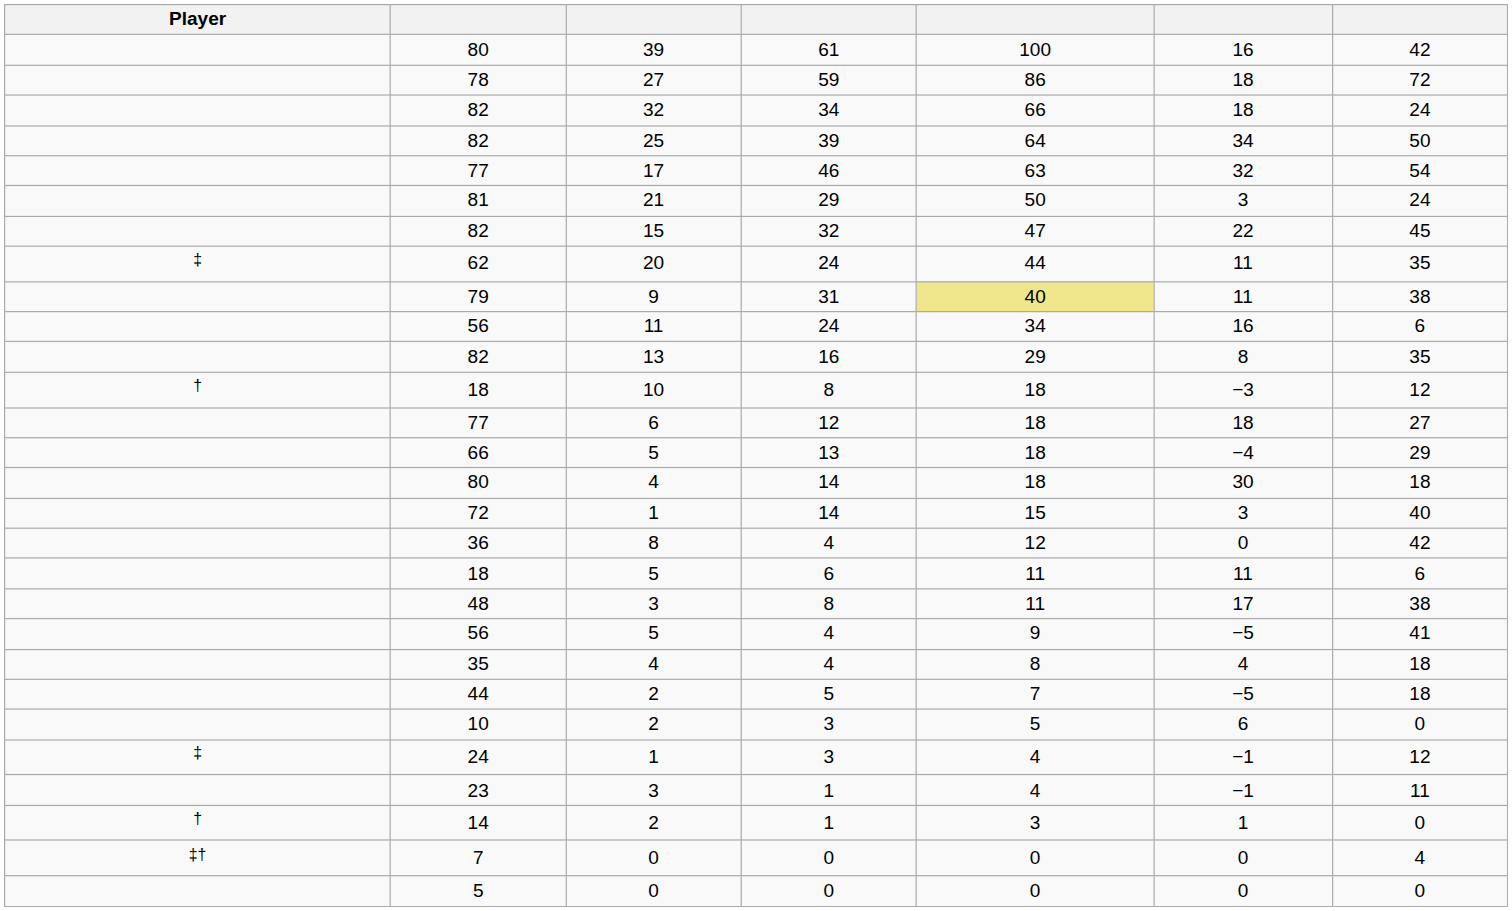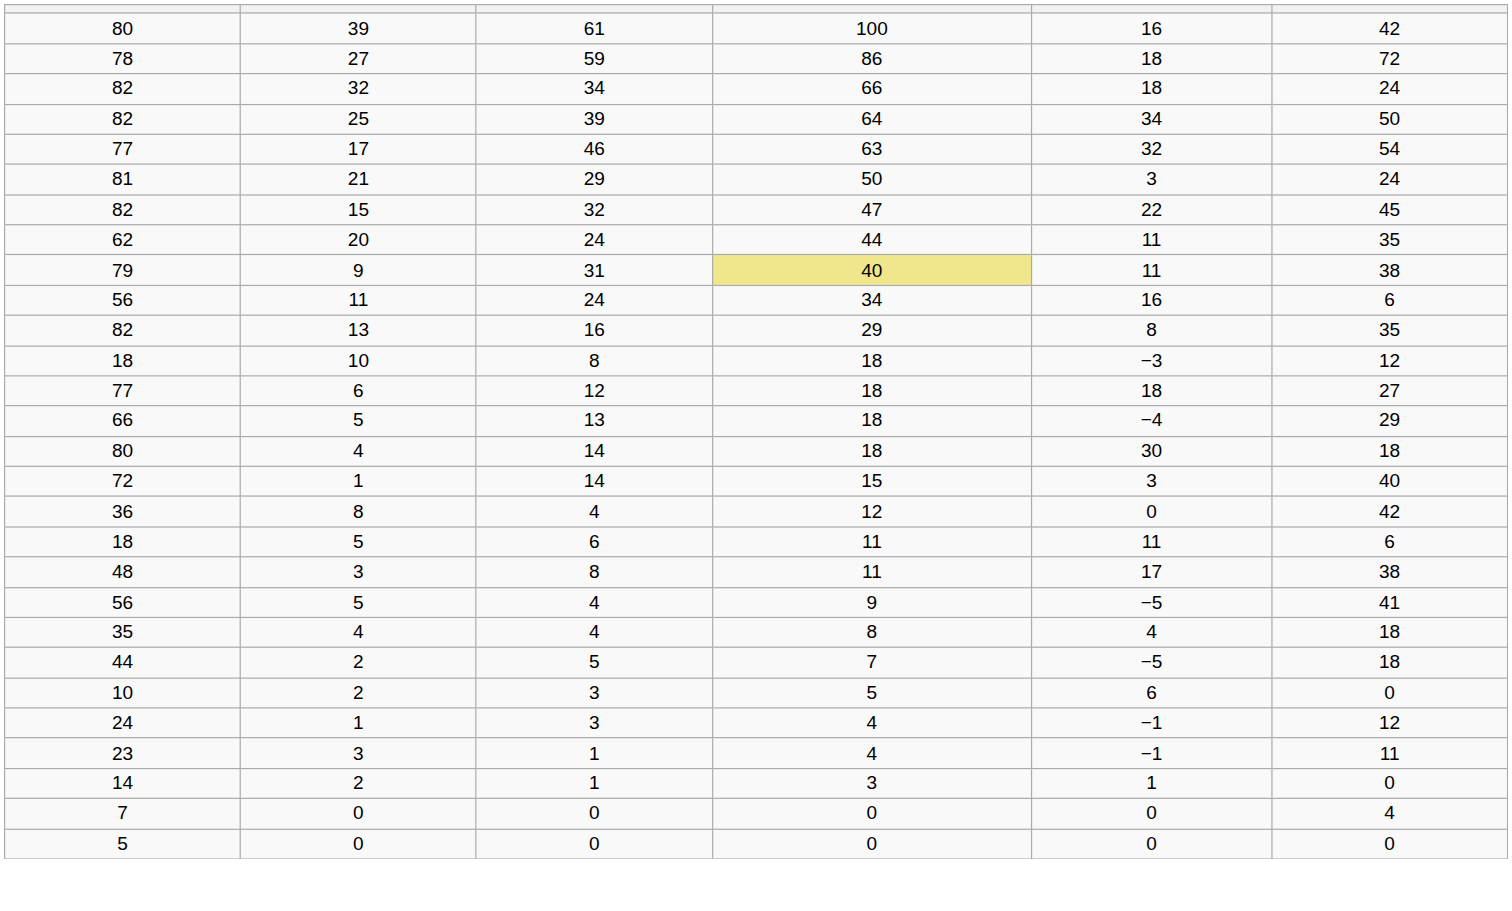- column: Player | ‡ | † | ‡ | † | ‡†
